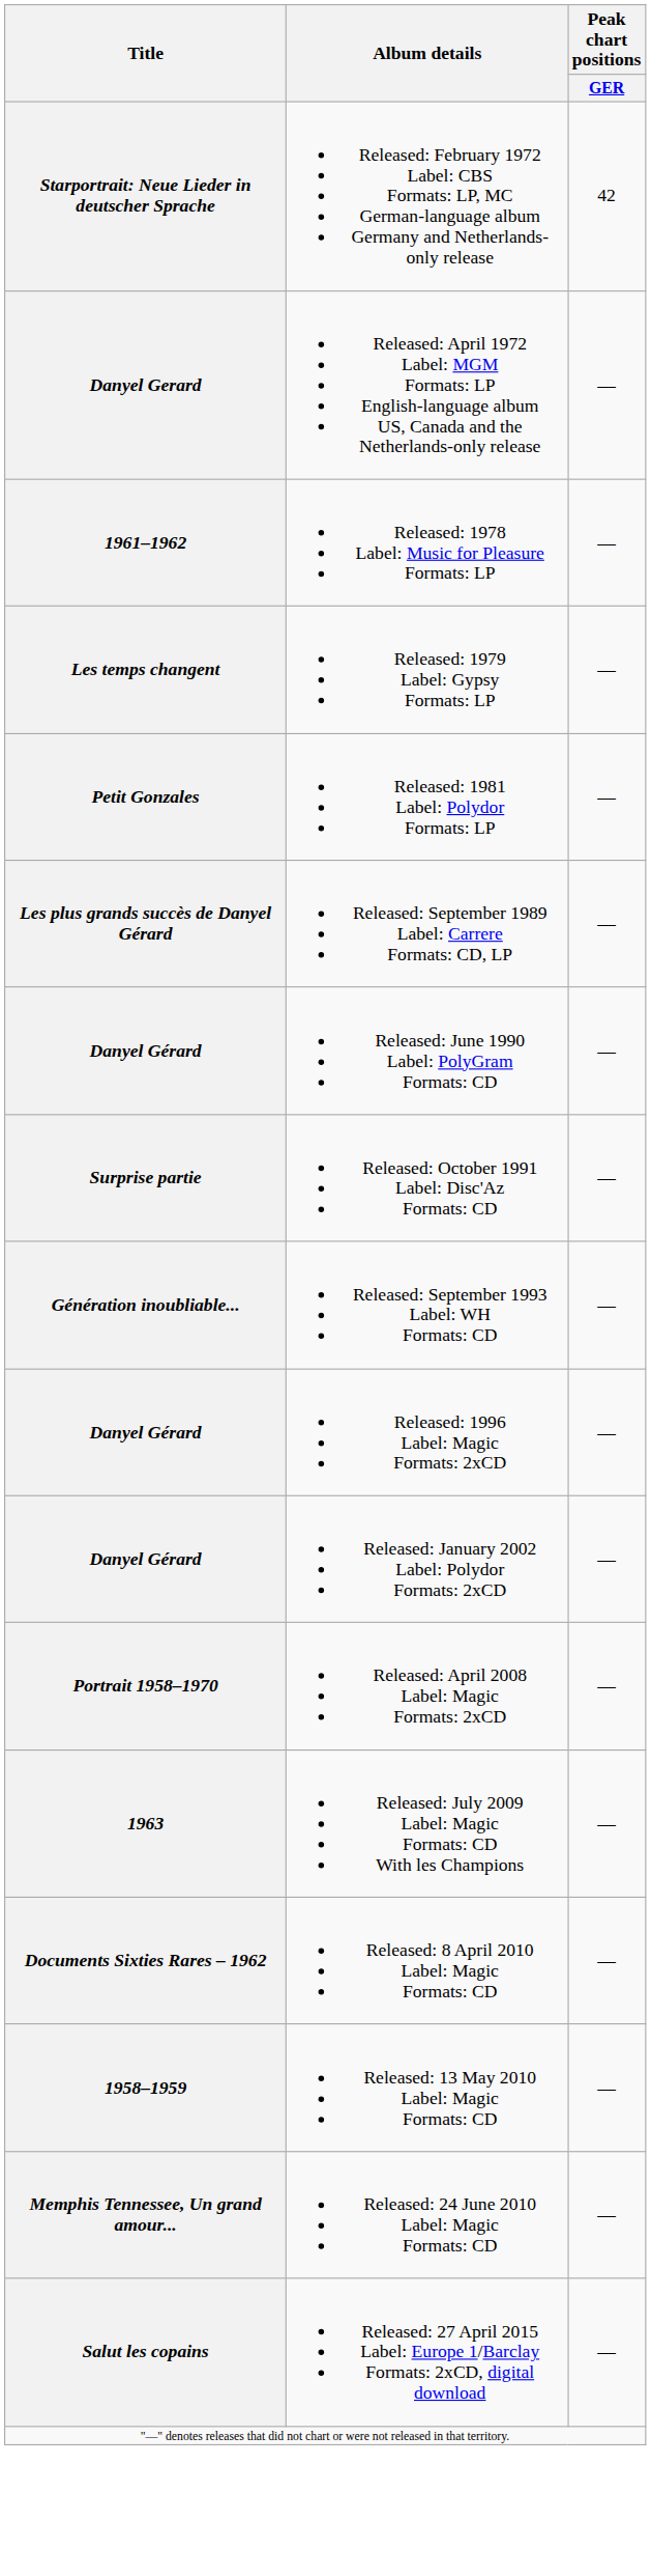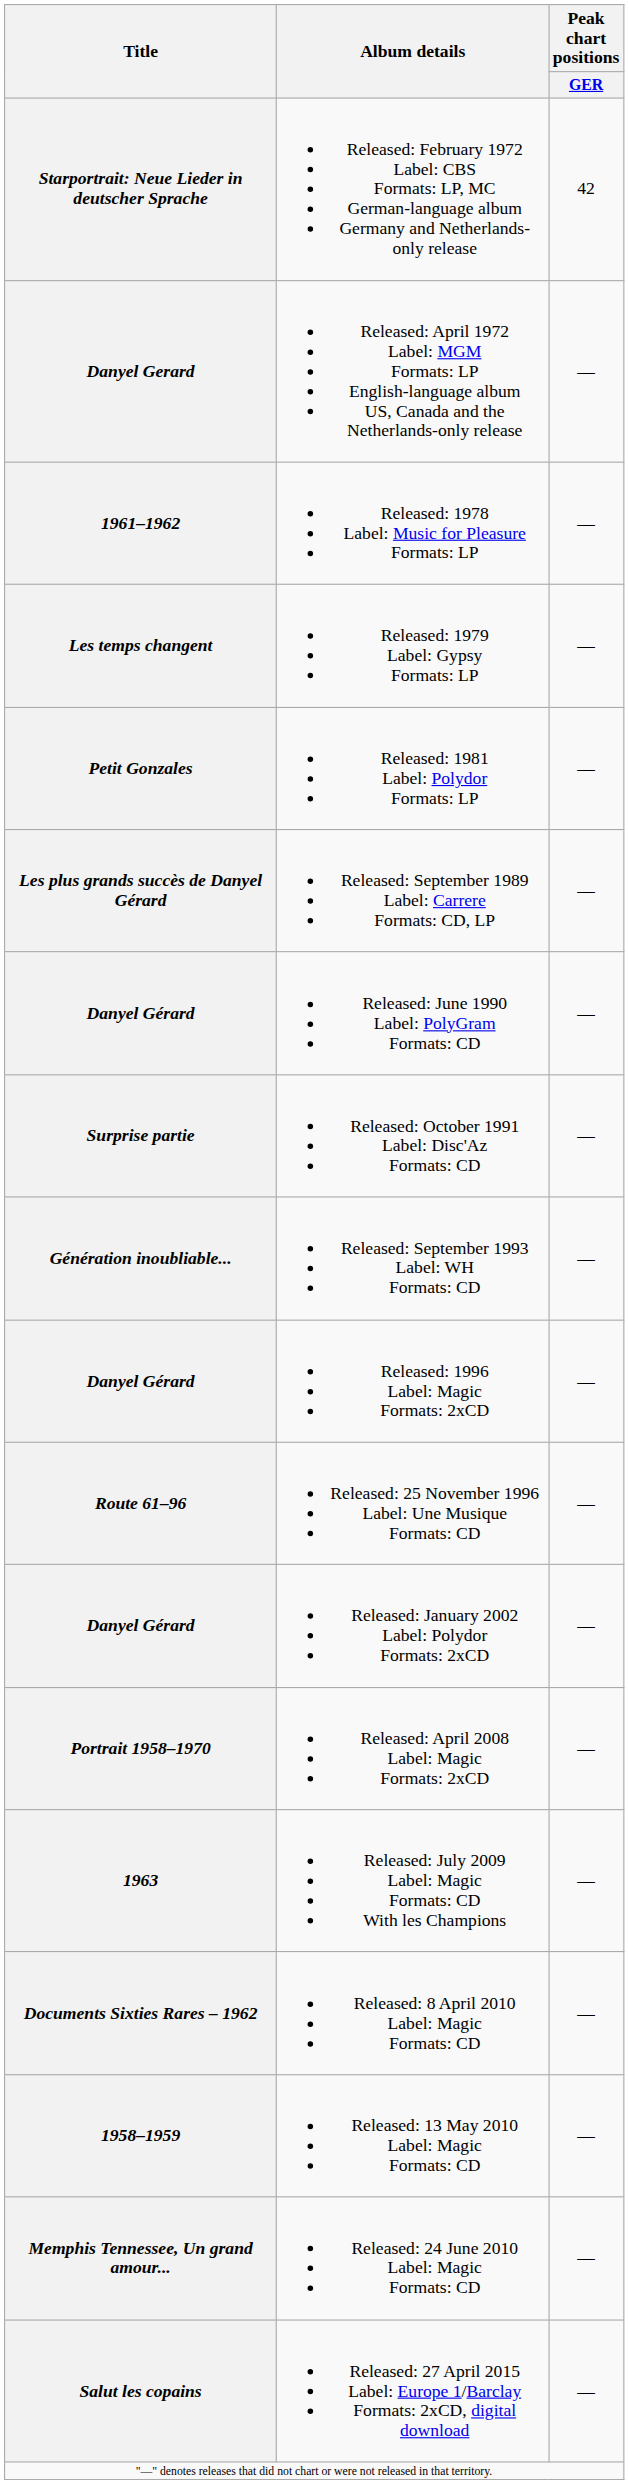+ row: Route 61–96 | Released: 25 November 1996 Label: Une Musique Formats: CD | —
